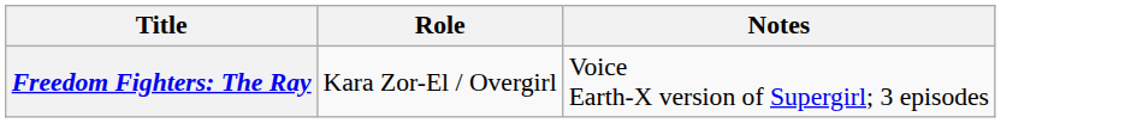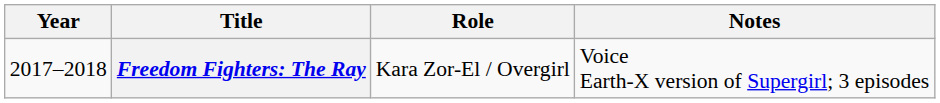+ column: Year | 2017–2018
